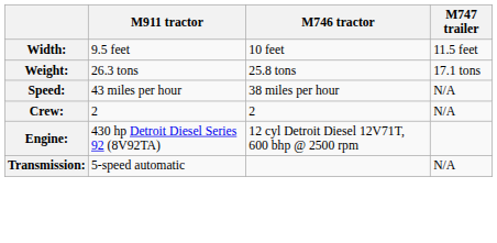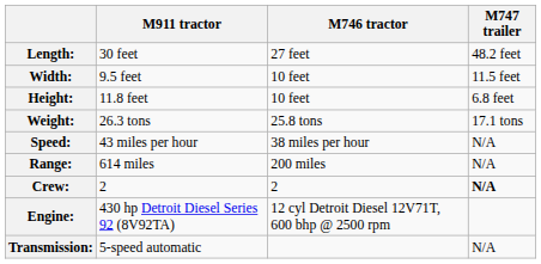+ row: Length: | 30 feet | 27 feet | 48.2 feet
+ row: Height: | 11.8 feet | 10 feet | 6.8 feet
+ row: Range: | 614 miles | 200 miles | N/A
Crew: | M747 trailer: normal -> bold
